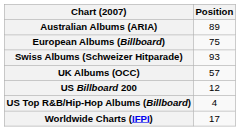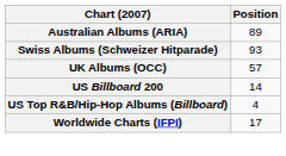- row: European Albums (Billboard) | 75
US Billboard 200 | Position: 12 -> 14
